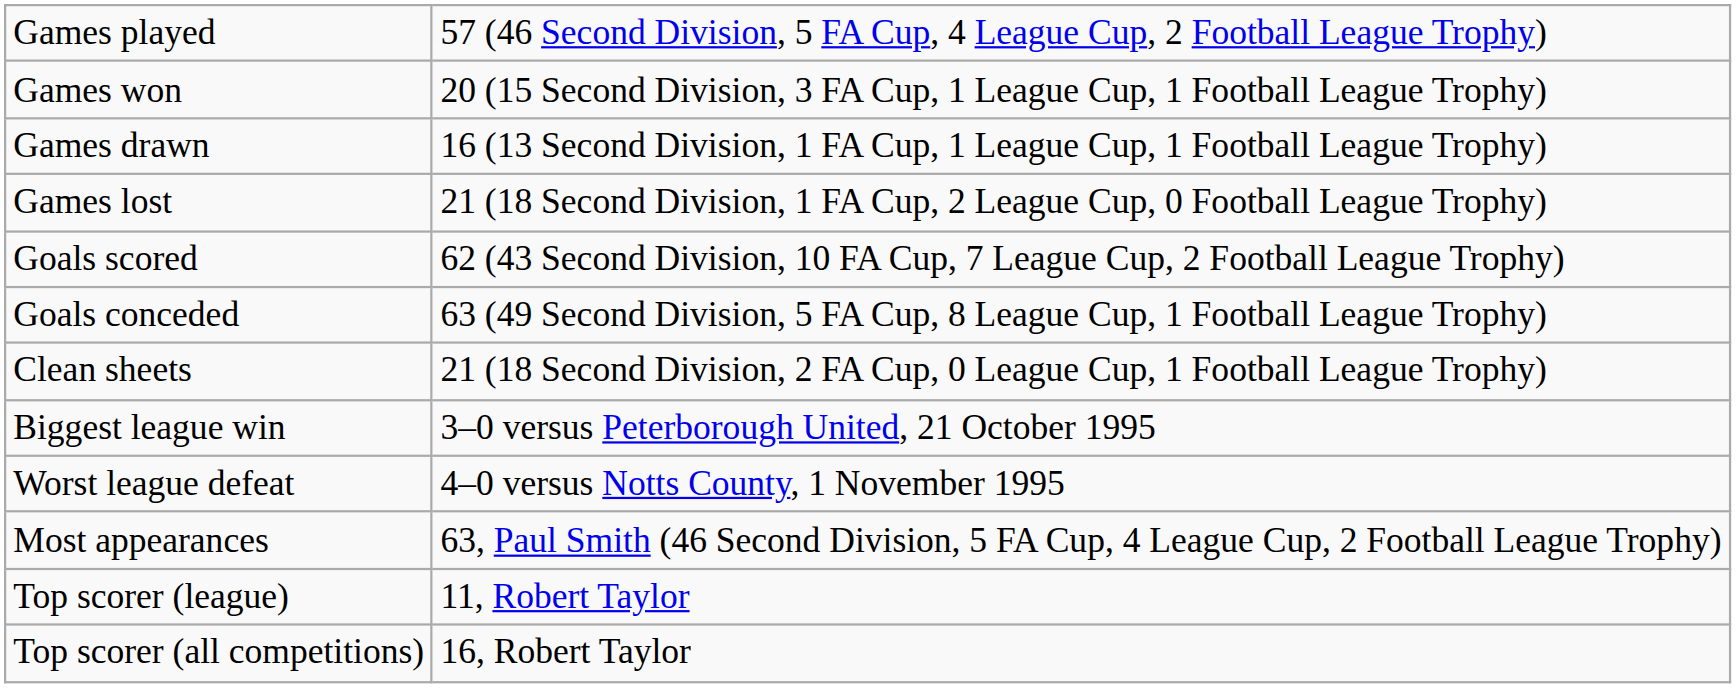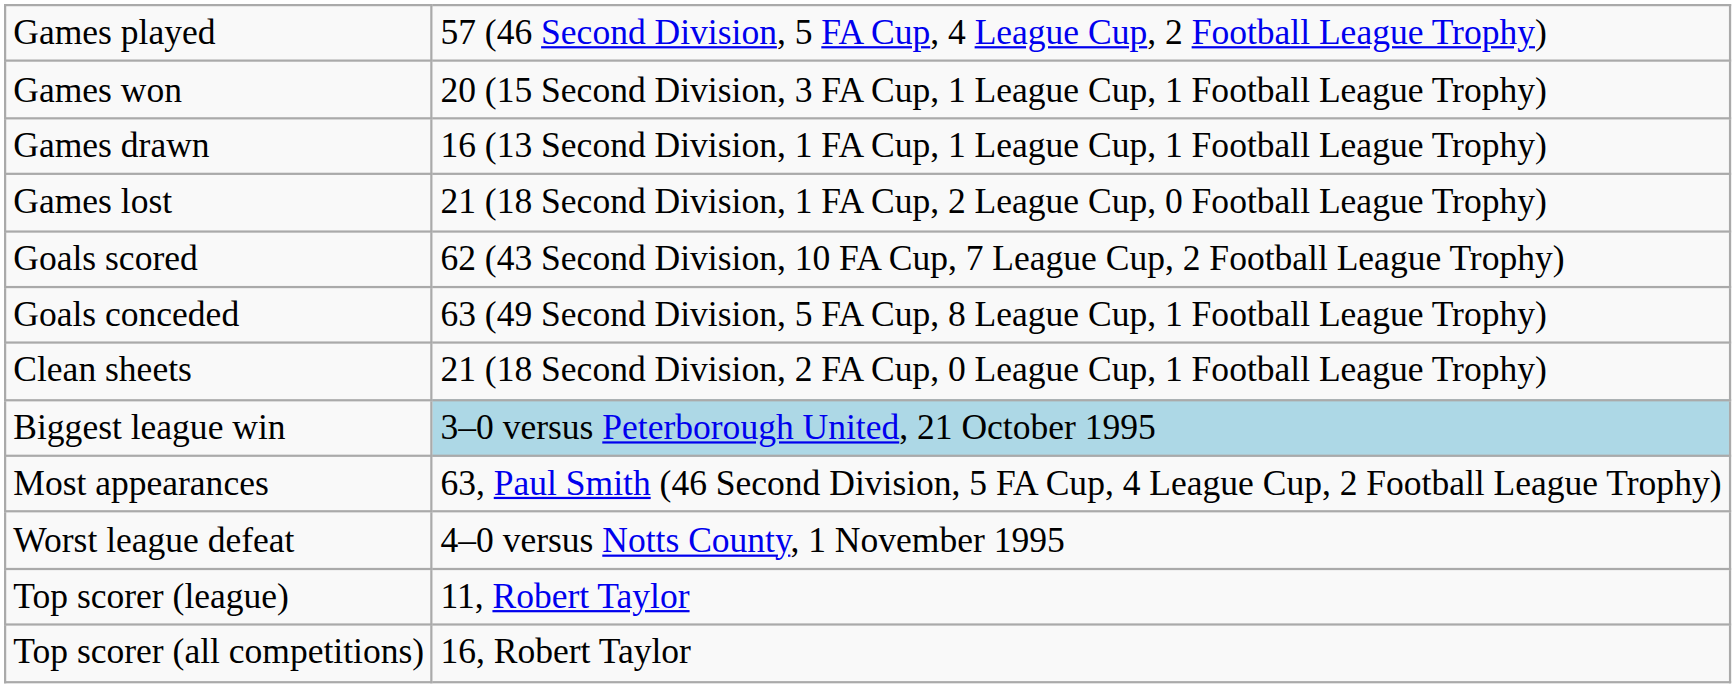Biggest league win | column 2: no background -> lightblue background
rows swapped: Worst league defeat <-> Most appearances
